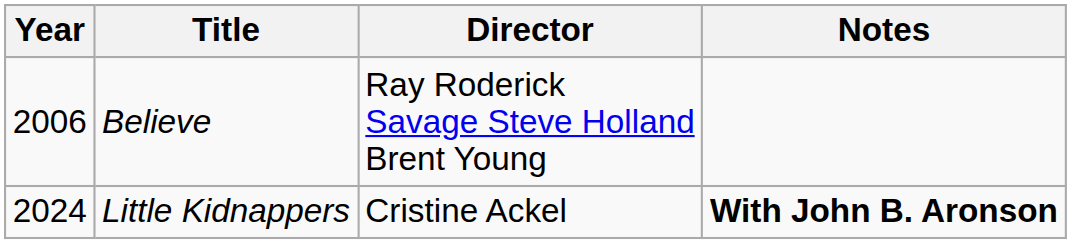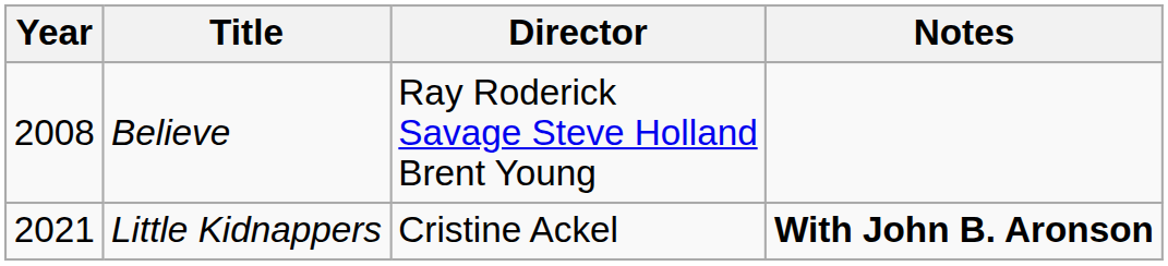Believe | Year: 2006 -> 2008
Little Kidnappers | Year: 2024 -> 2021
